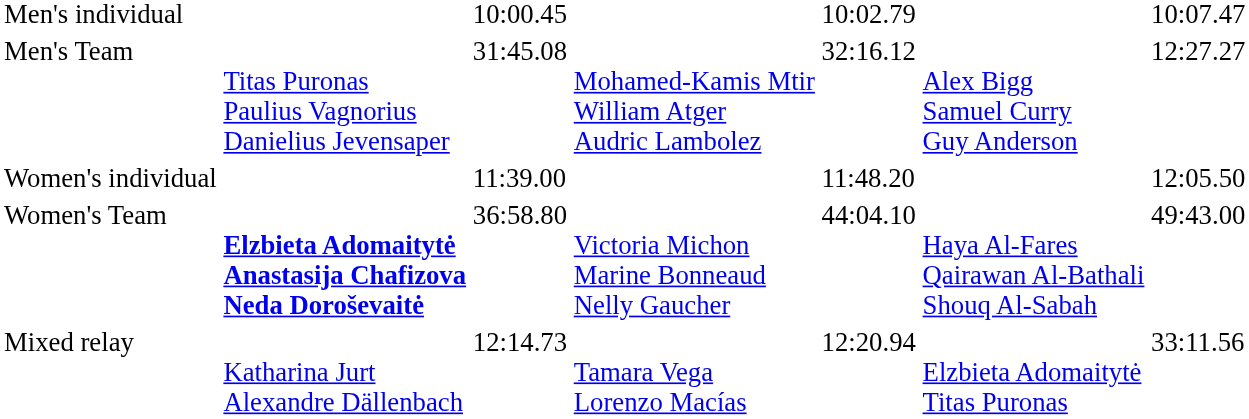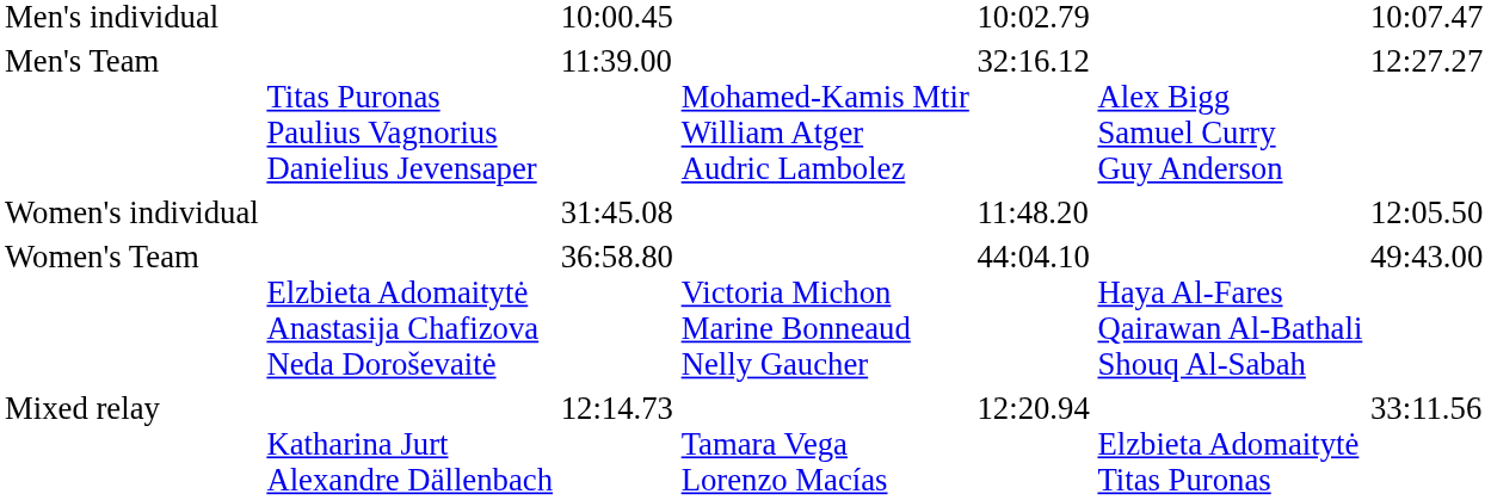Men's Team | column 3: 31:45.08 -> 11:39.00
Women's individual | column 3: 11:39.00 -> 31:45.08
Women's Team | column 2: bold -> normal
